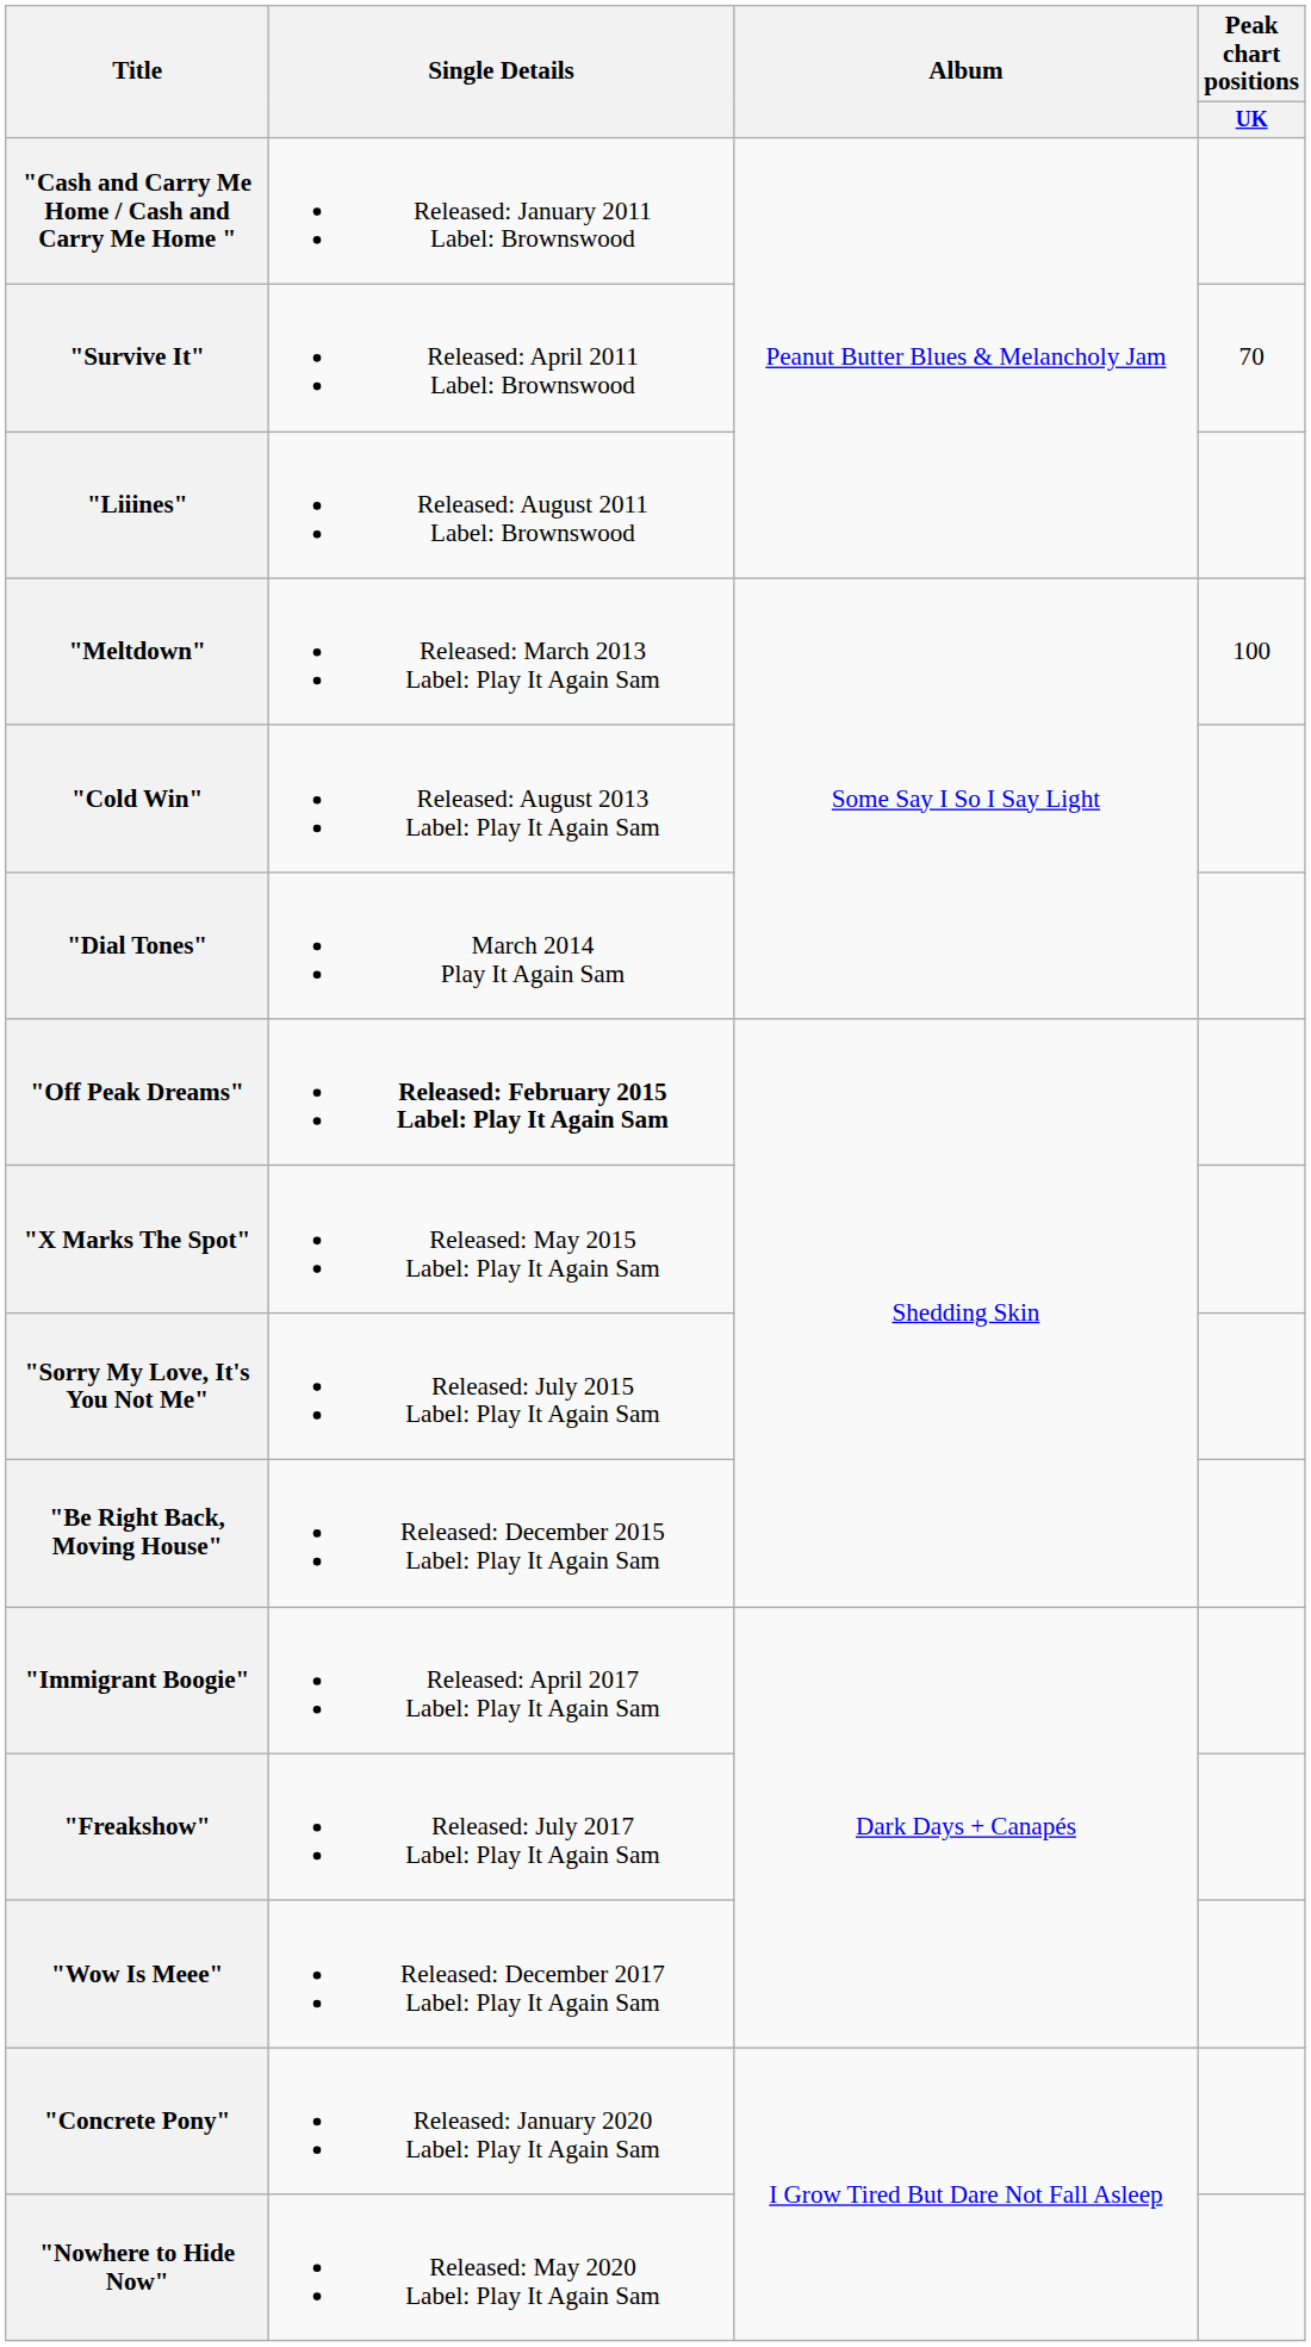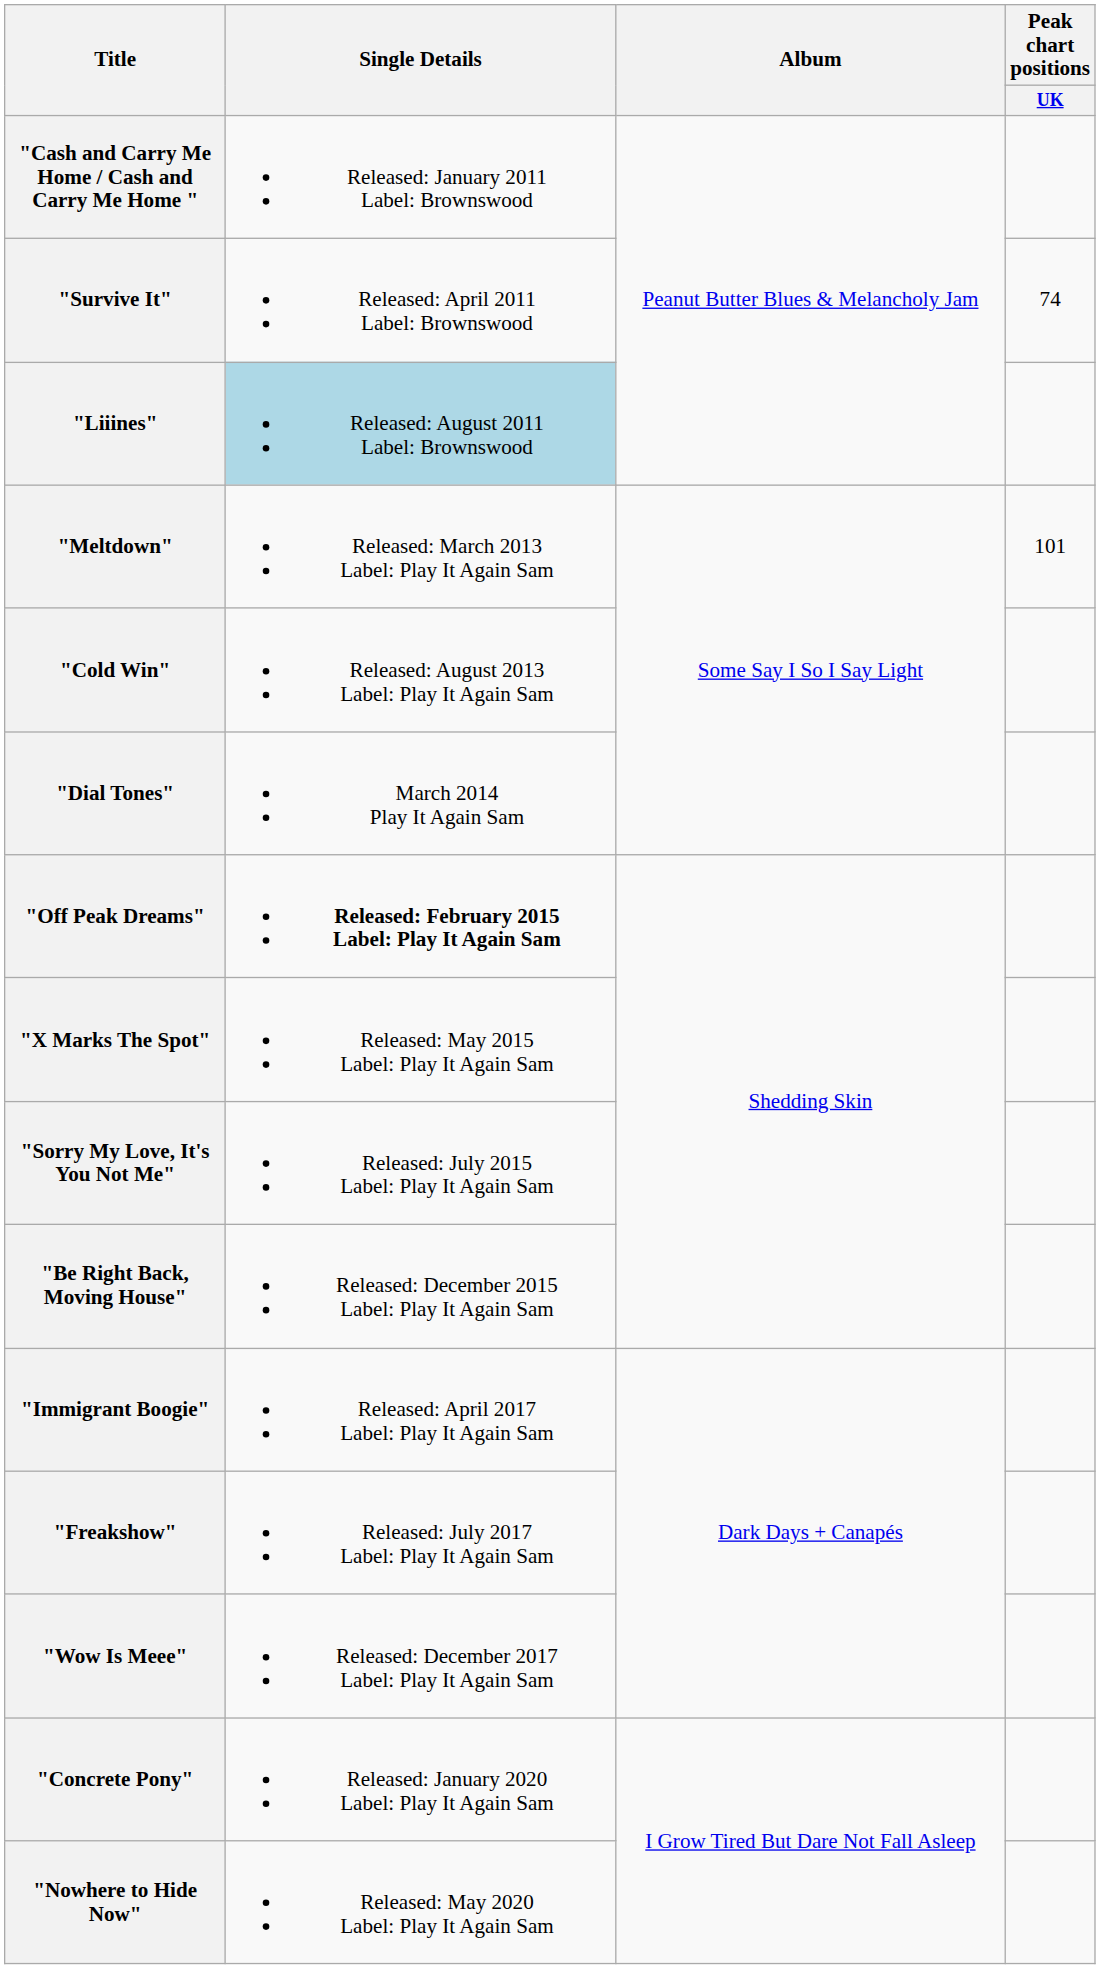"Survive It" | Peak chart positions / UK: 70 -> 74
"Liiines" | Single Details: no background -> lightblue background
"Meltdown" | Peak chart positions / UK: 100 -> 101
